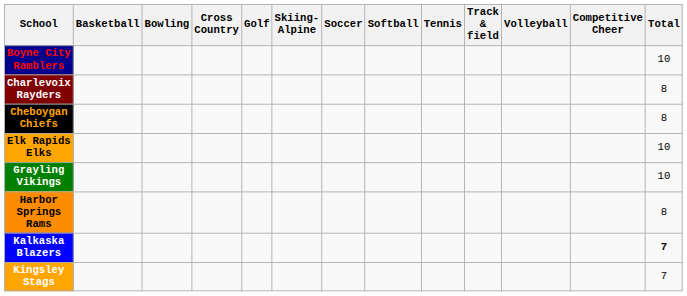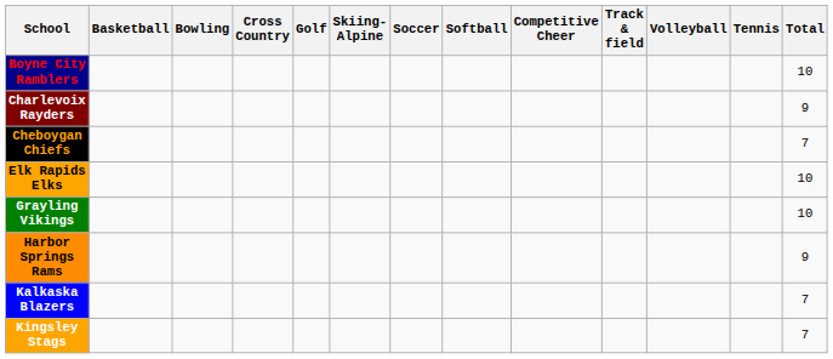columns swapped: Tennis <-> Competitive Cheer
Charlevoix Rayders | Total: 8 -> 9
Cheboygan Chiefs | Total: 8 -> 7
Harbor Springs Rams | Total: 8 -> 9
Kalkaska Blazers | Total: bold -> normal
